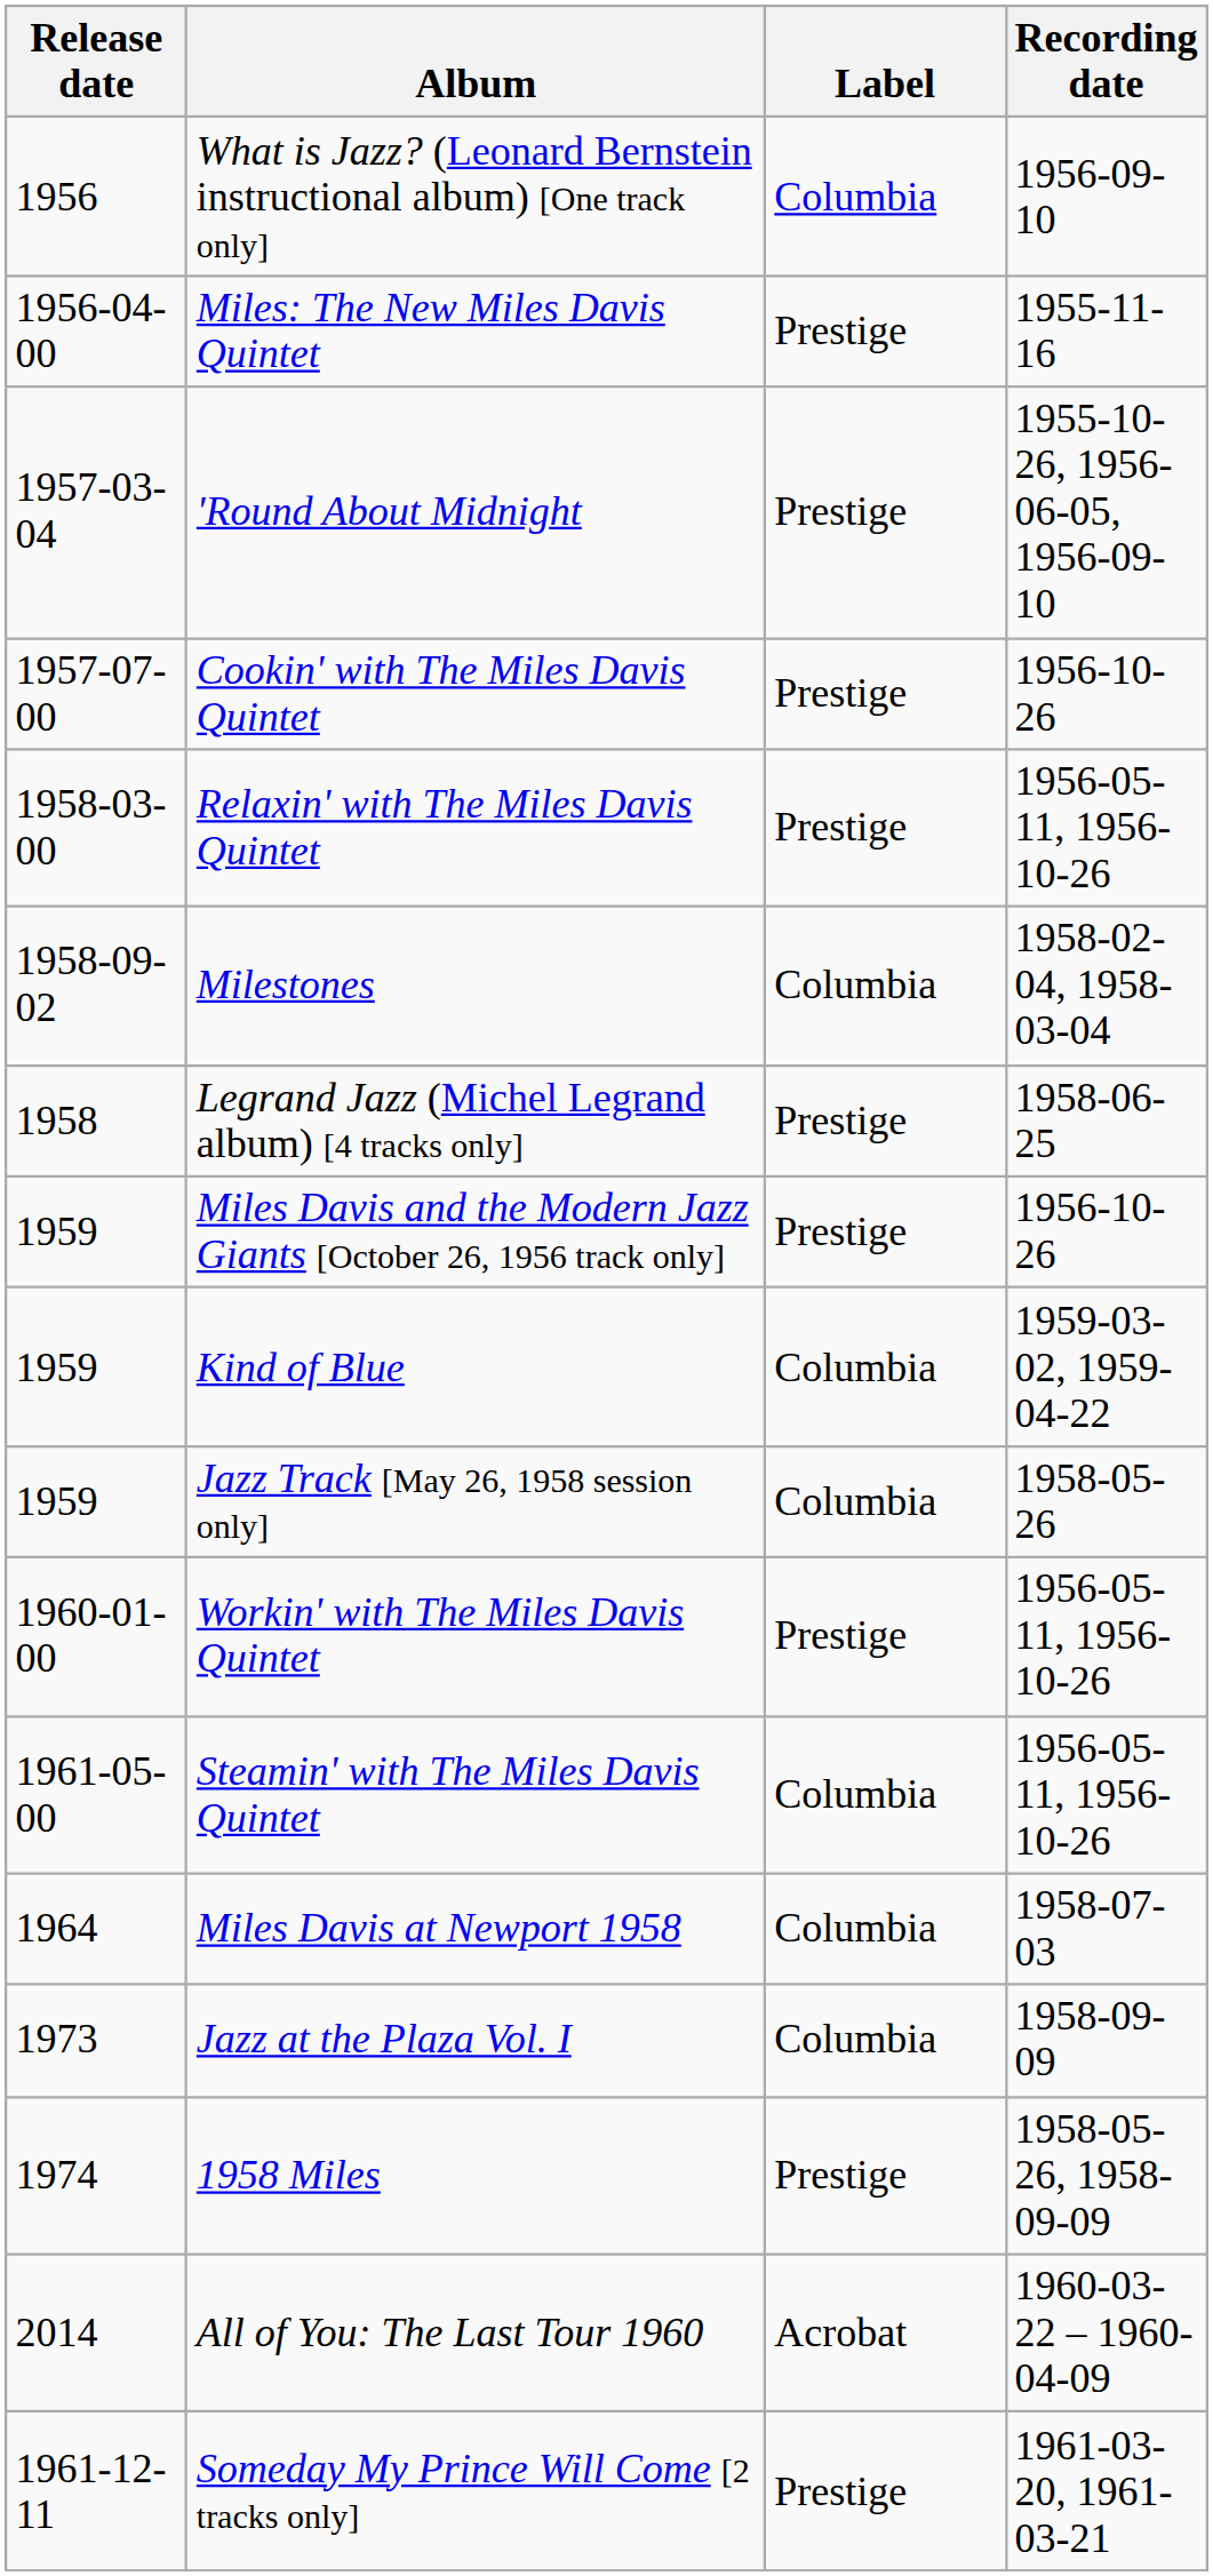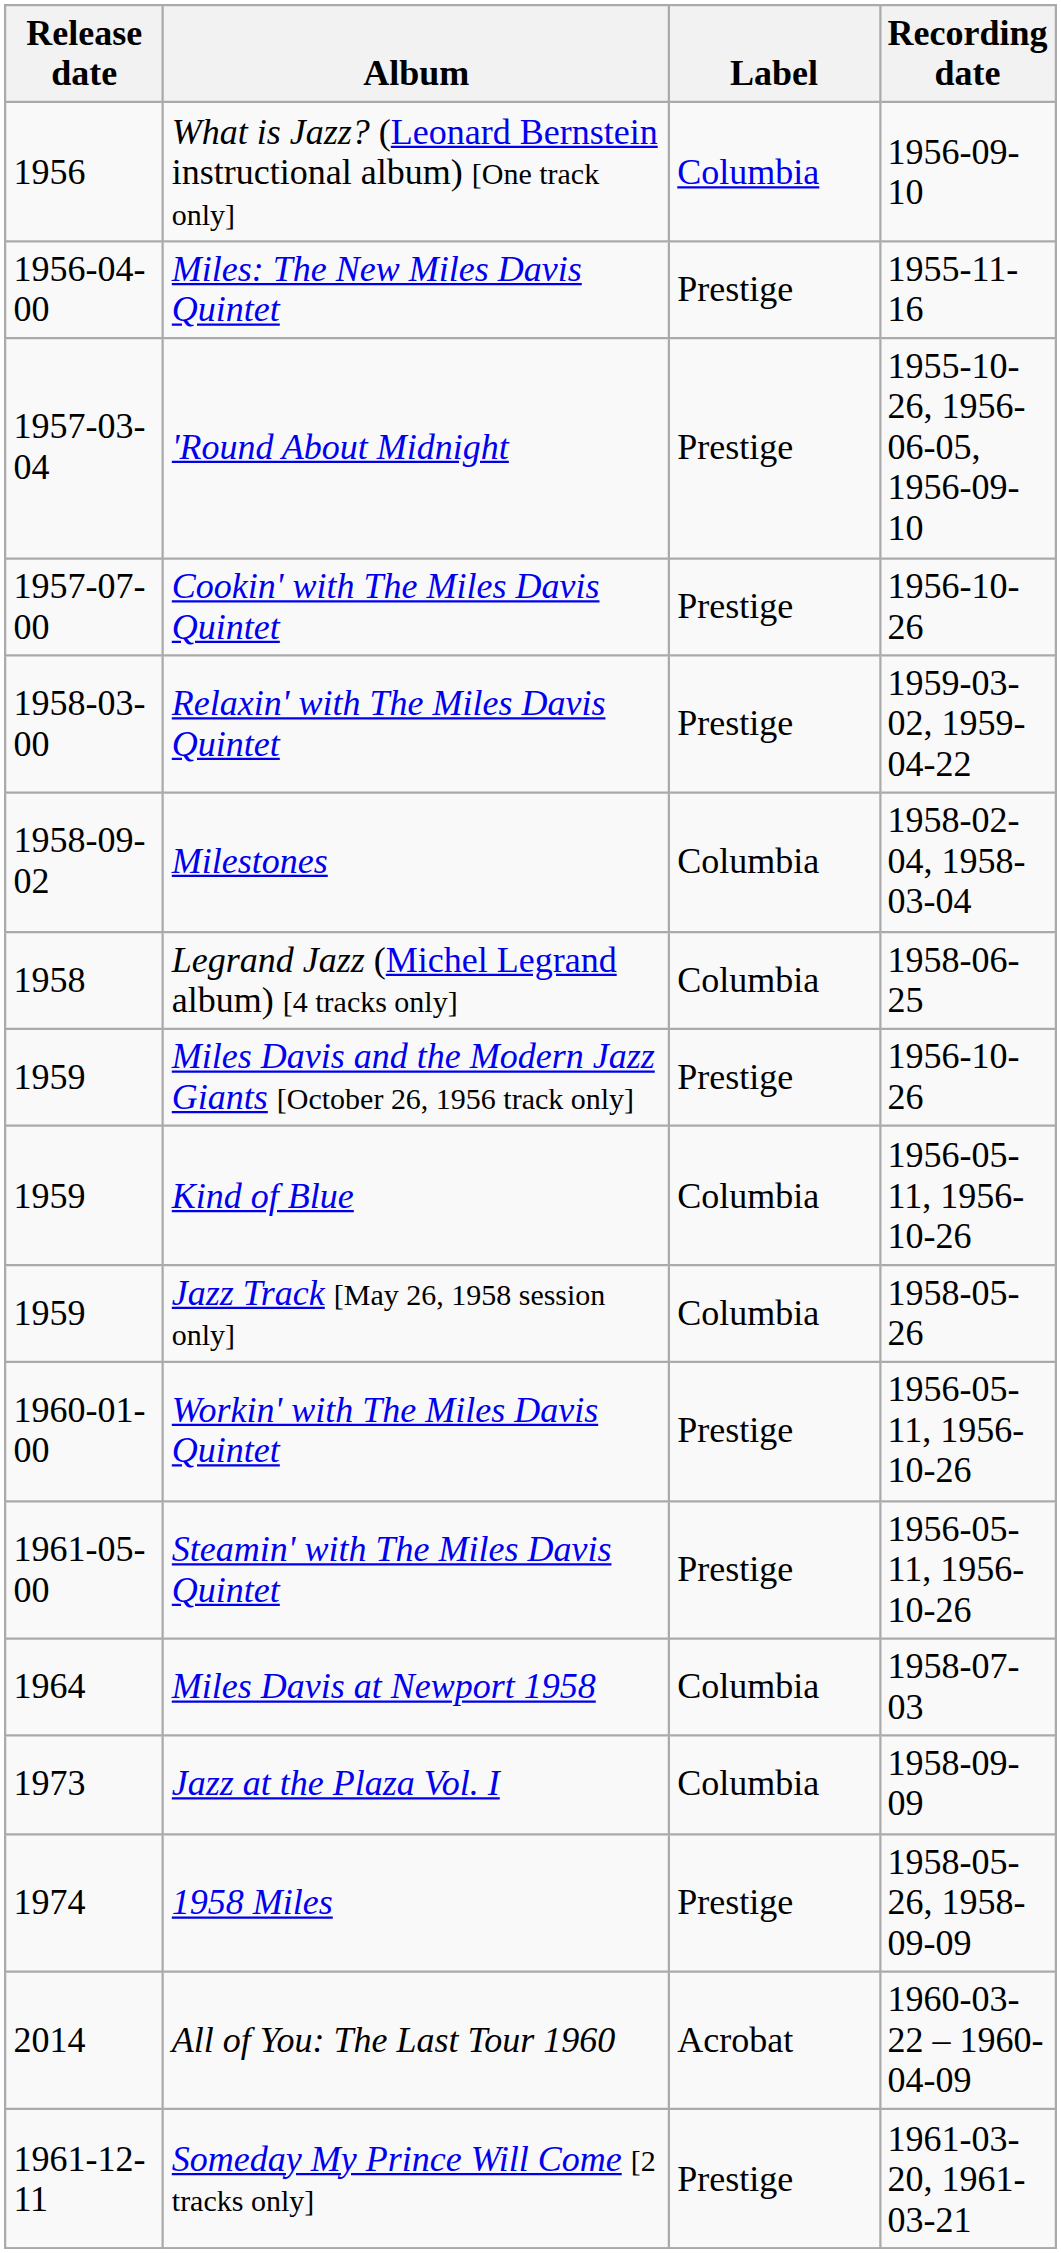Relaxin' with The Miles Davis Quintet | Recording date: 1956-05-11, 1956-10-26 -> 1959-03-02, 1959-04-22
Legrand Jazz (Michel Legrand album) [4 tracks only] | Label: Prestige -> Columbia
Kind of Blue | Recording date: 1959-03-02, 1959-04-22 -> 1956-05-11, 1956-10-26
Steamin' with The Miles Davis Quintet | Label: Columbia -> Prestige
